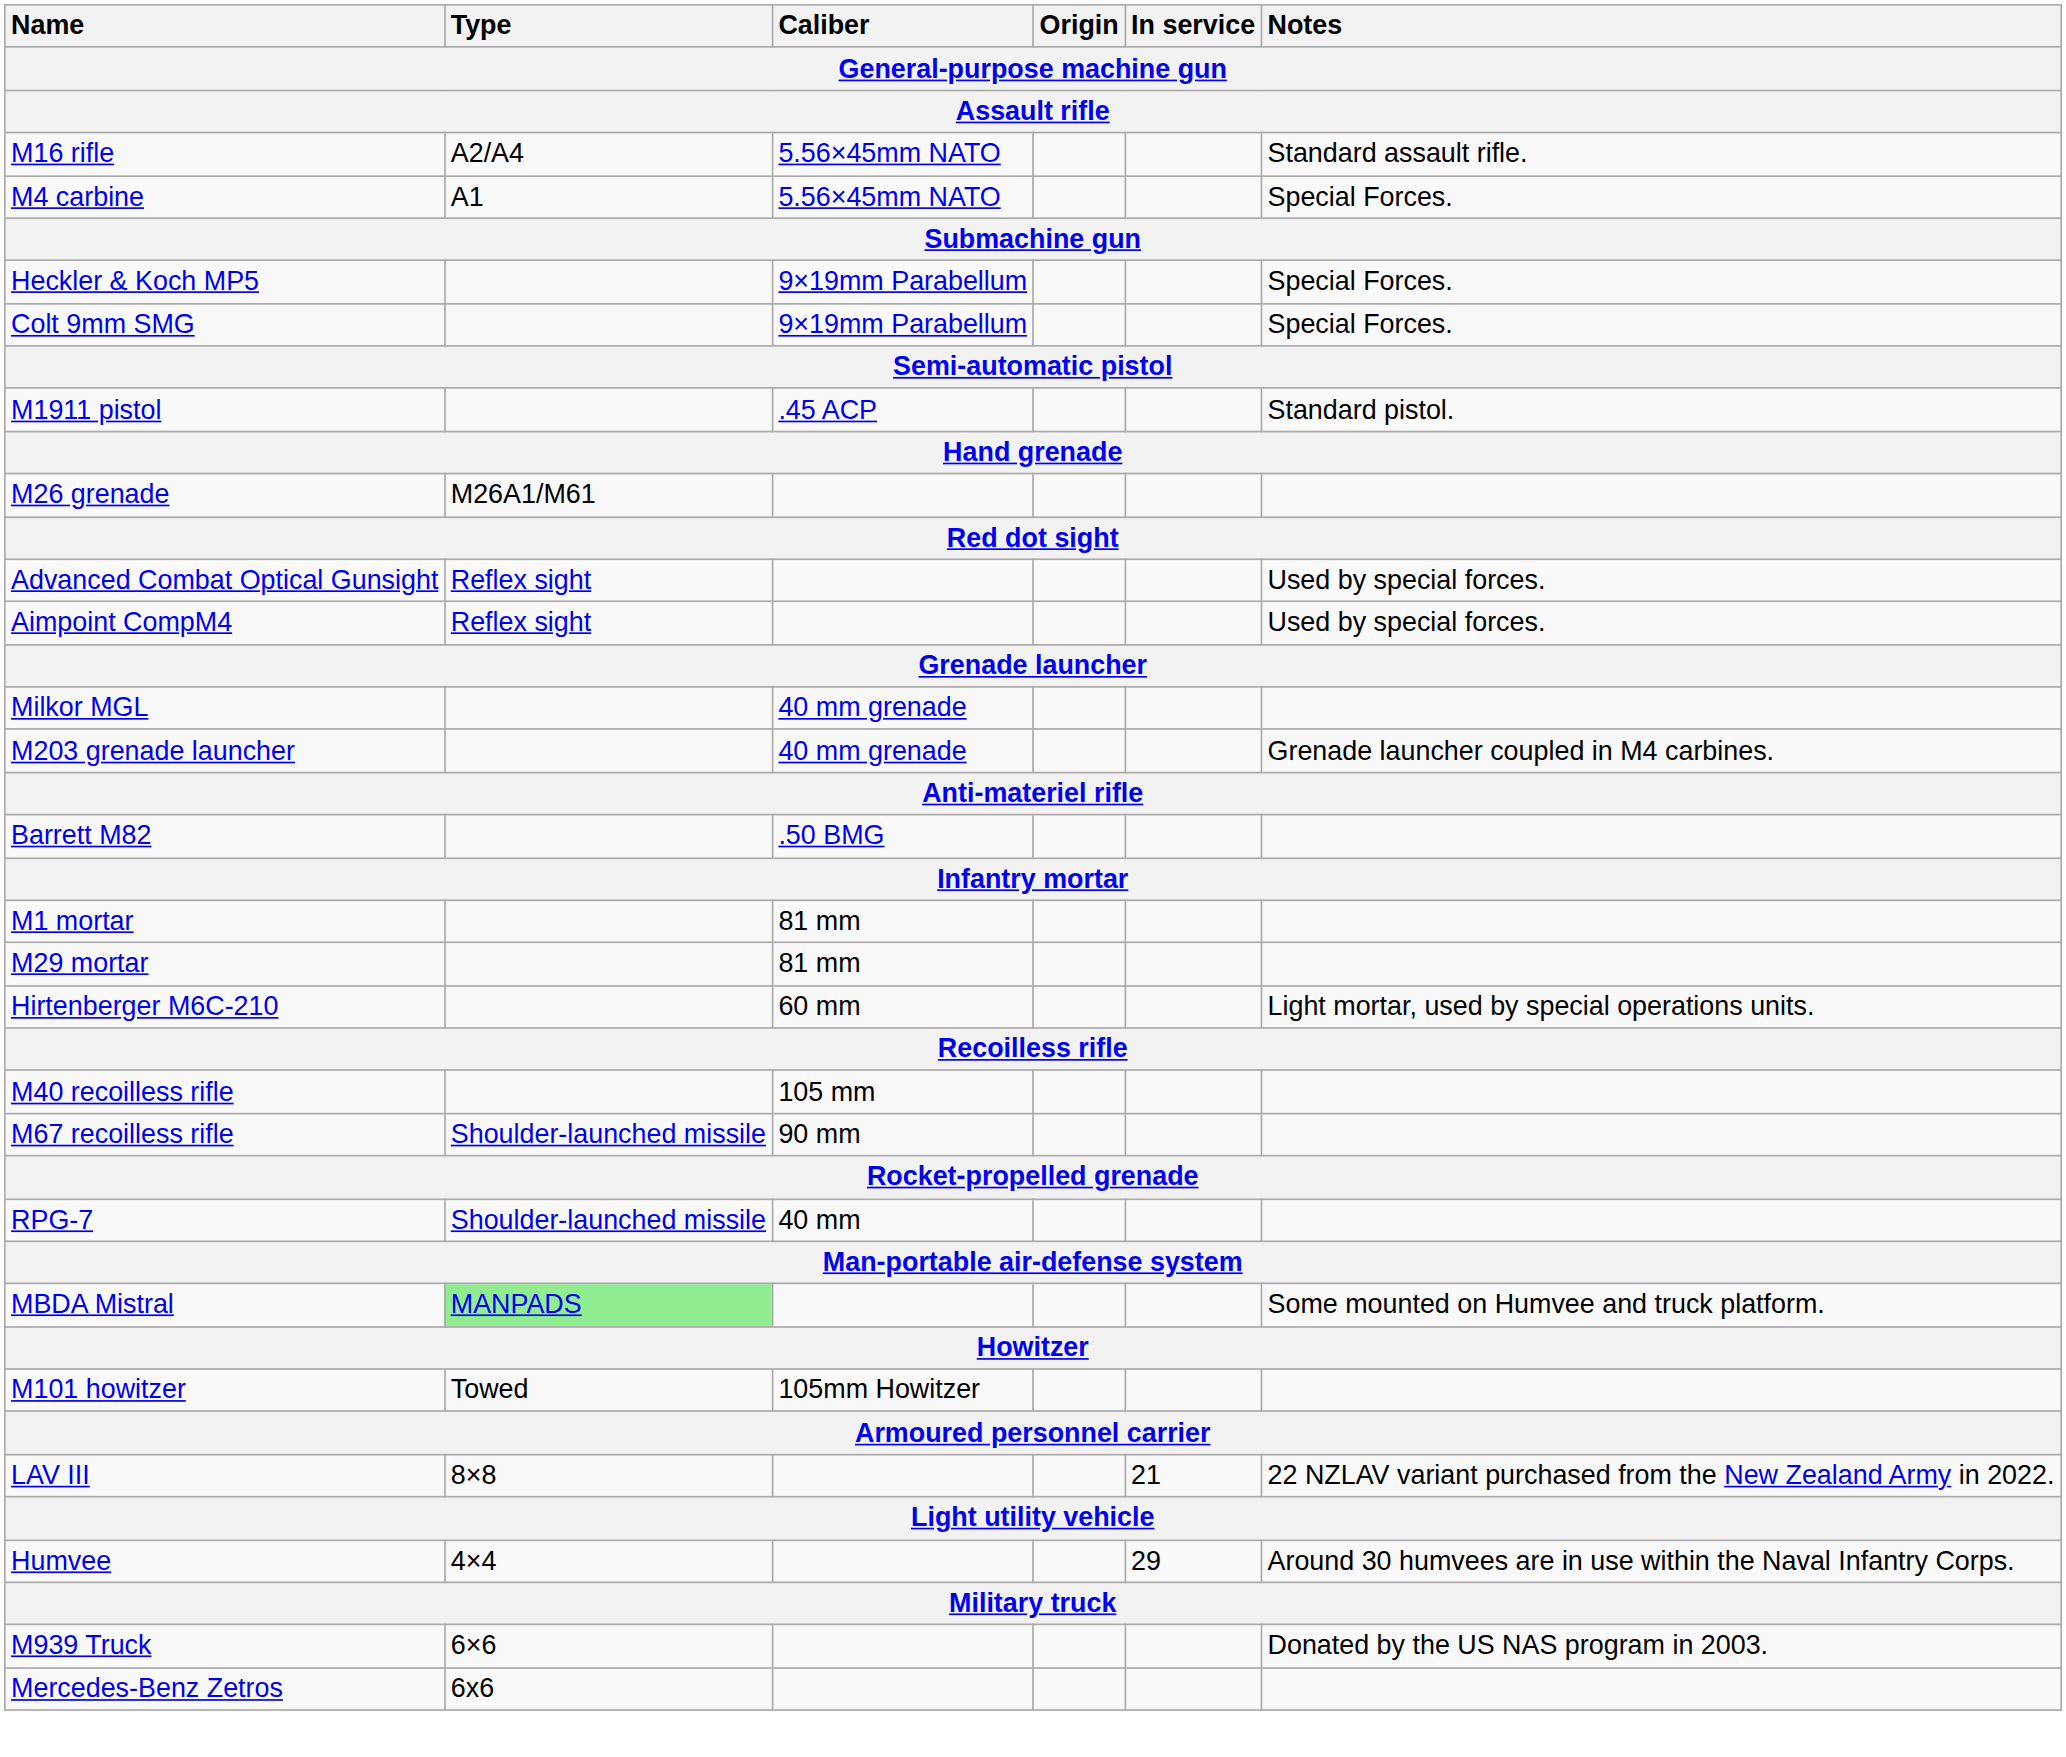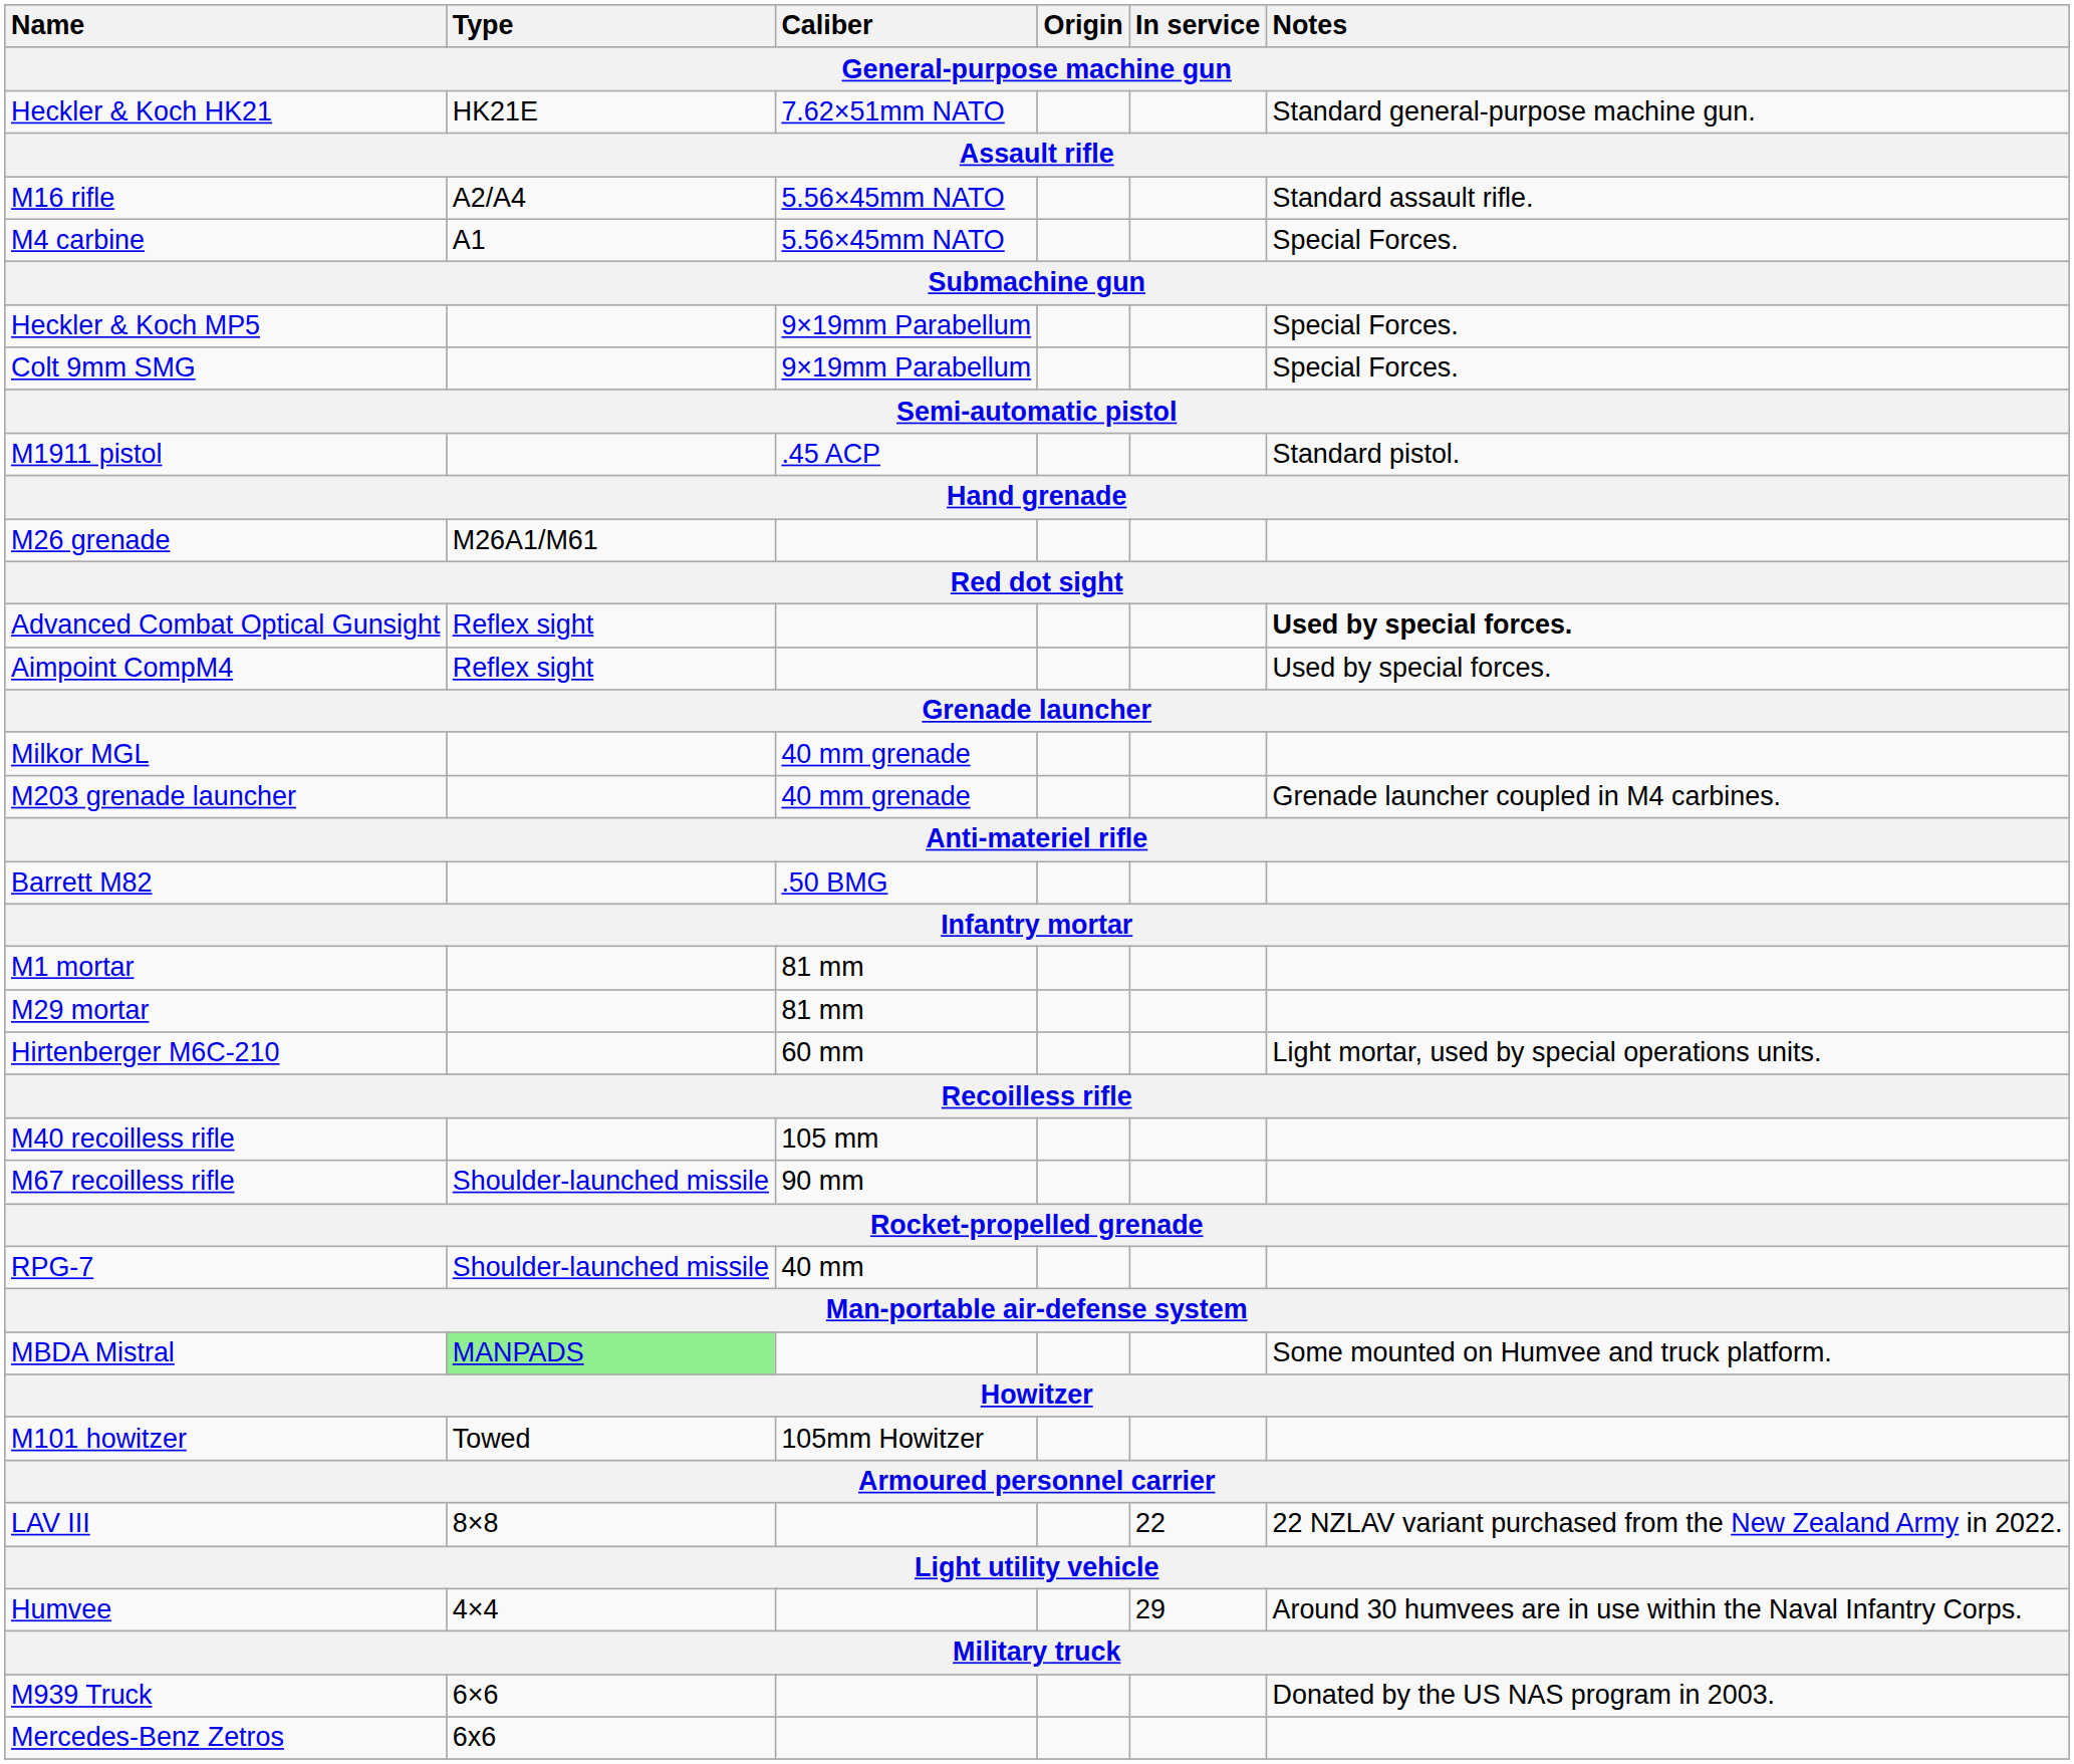+ row: Heckler & Koch HK21 | HK21E | 7.62×51mm NATO | Standard general-purpose machine gun.
Advanced Combat Optical Gunsight | Notes: normal -> bold
LAV III | In service: 21 -> 22
